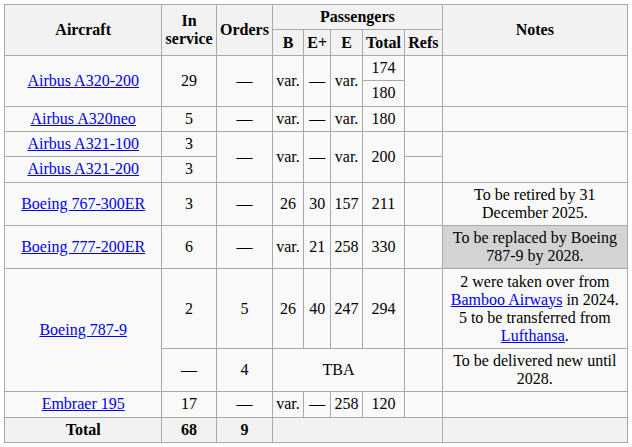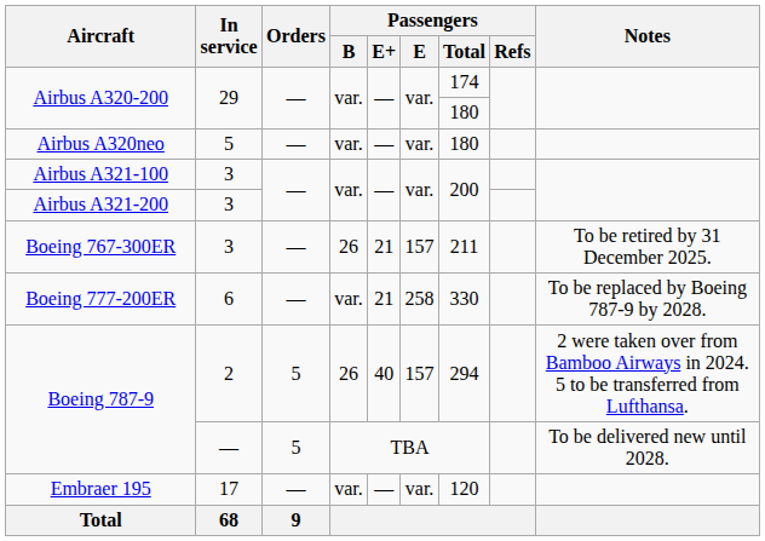Boeing 767-300ER | Passengers / E+: 30 -> 21
Boeing 777-200ER | Notes: lightgrey background -> no background
Boeing 787-9 / 2 | Passengers / E: 247 -> 157
Boeing 787-9 / — | Orders: 4 -> 5
Embraer 195 | Passengers / E: 258 -> var.
